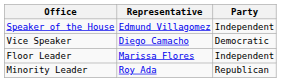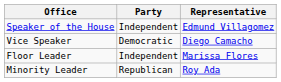columns swapped: Representative <-> Party
